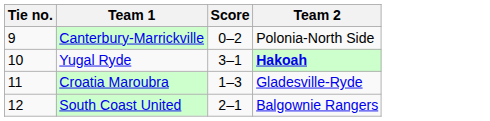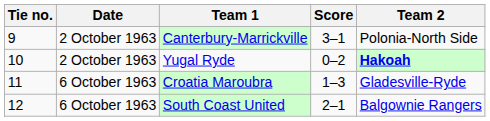+ column: Date | 2 October 1963 | 2 October 1963 | 6 October 1963 | 6 October 1963
Canterbury-Marrickville | Score: 0–2 -> 3–1
Yugal Ryde | Score: 3–1 -> 0–2
